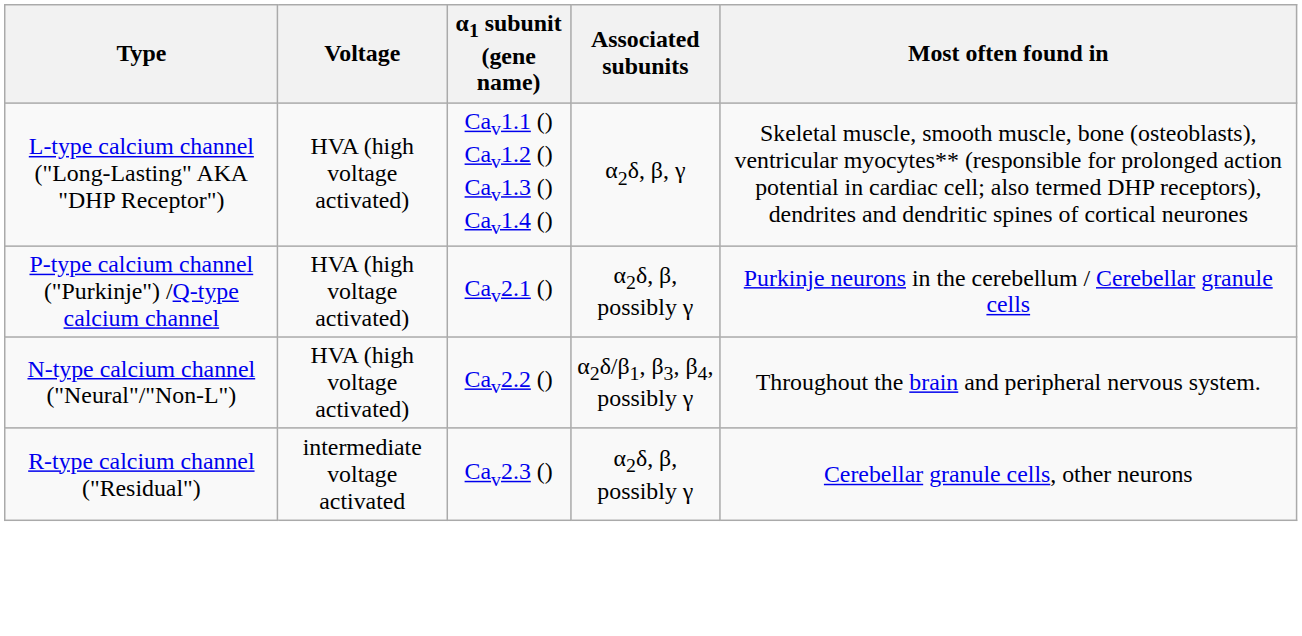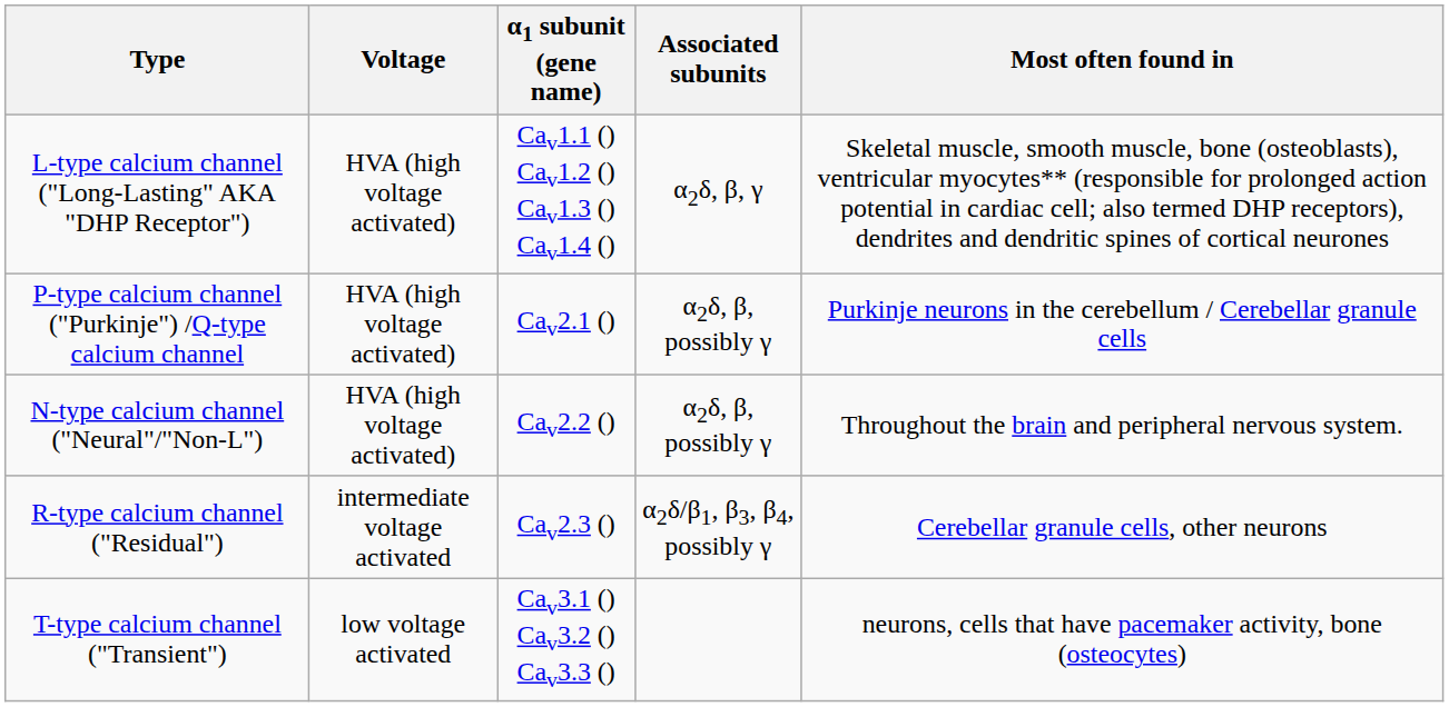N-type calcium channel ("Neural"/"Non-L") | Associated subunits: α2δ/β1, β3, β4, possibly γ -> α2δ, β, possibly γ
R-type calcium channel ("Residual") | Associated subunits: α2δ, β, possibly γ -> α2δ/β1, β3, β4, possibly γ
+ row: T-type calcium channel ("Transient") | low voltage activated | Cav3.1 () Cav3.2 () Cav3.3 () | neurons, cells that have pacemaker activity, bone (osteocytes)
